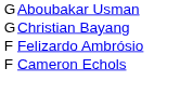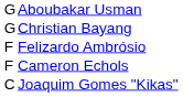+ row: C | Joaquim Gomes "Kikas"
